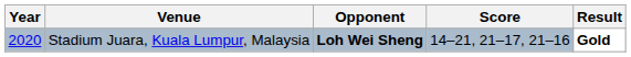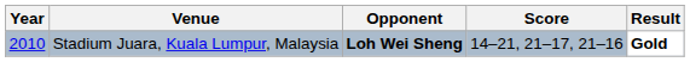Stadium Juara, Kuala Lumpur, Malaysia | Year: 2020 -> 2010
